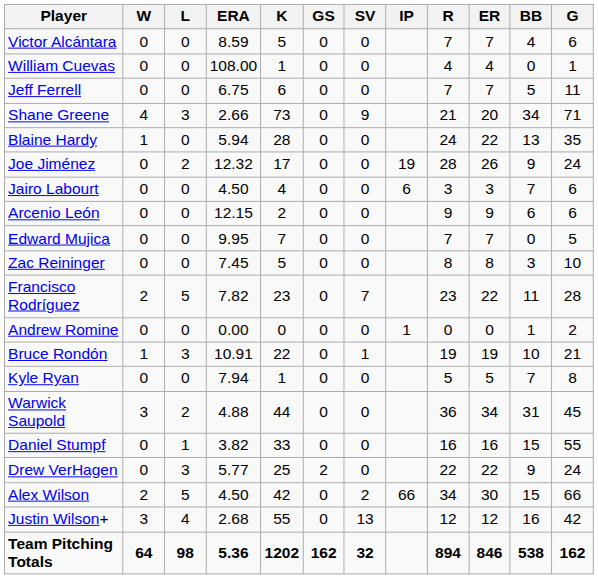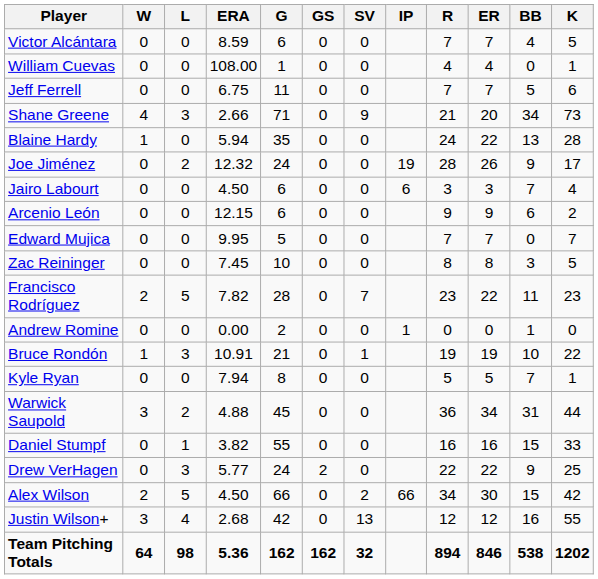columns swapped: G <-> K
